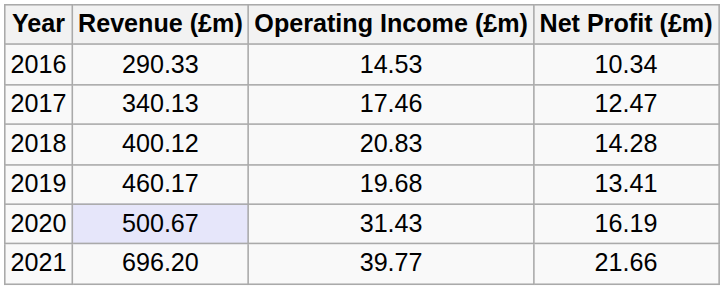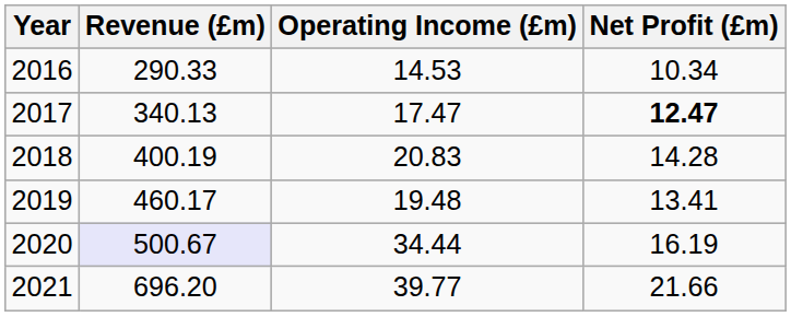2017 | Operating Income (£m): 17.46 -> 17.47
2017 | Net Profit (£m): normal -> bold
2018 | Revenue (£m): 400.12 -> 400.19
2019 | Operating Income (£m): 19.68 -> 19.48
2020 | Operating Income (£m): 31.43 -> 34.44
